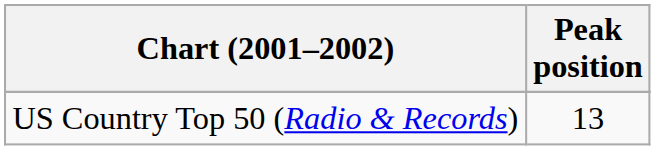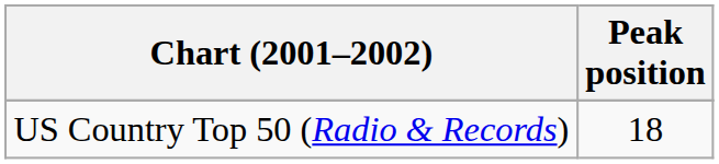US Country Top 50 (Radio & Records) | Peak position: 13 -> 18
